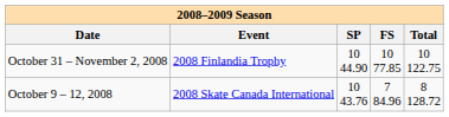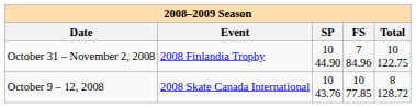October 31 – November 2, 2008 | FS: 10 77.85 -> 7 84.96
October 9 – 12, 2008 | FS: 7 84.96 -> 10 77.85
